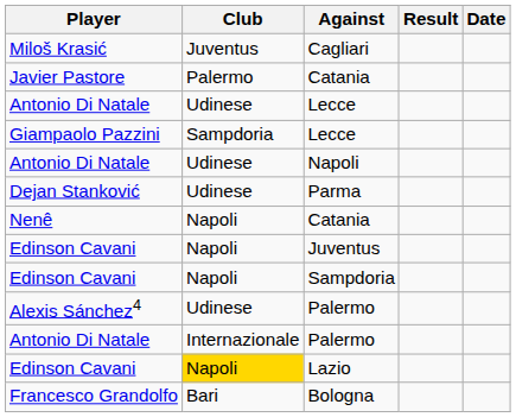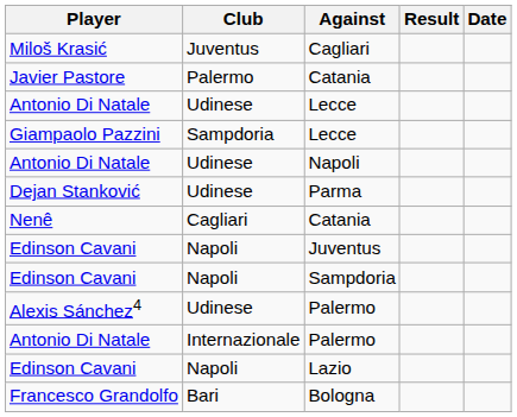Nenê / Catania | Club: Napoli -> Cagliari
Lazio | Club: gold background -> no background
